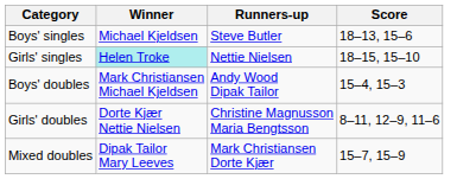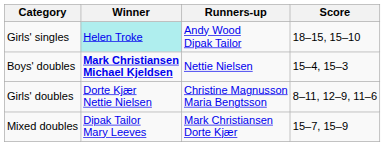- row: Boys' singles | Michael Kjeldsen | Steve Butler | 18–13, 15–6
Girls' singles | Runners-up: Nettie Nielsen -> Andy Wood Dipak Tailor
Boys' doubles | Winner: normal -> bold
Boys' doubles | Runners-up: Andy Wood Dipak Tailor -> Nettie Nielsen
